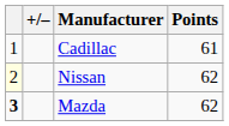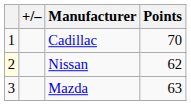Cadillac | Points: 61 -> 70
Mazda | column 1: bold -> normal
Mazda | Points: 62 -> 63
